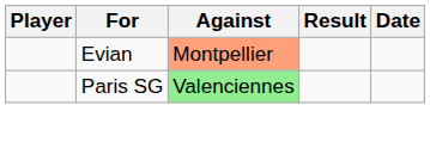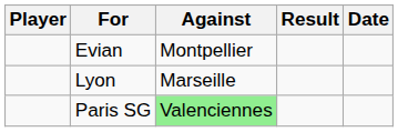Evian | Against: lightsalmon background -> no background
+ row: Lyon | Marseille
